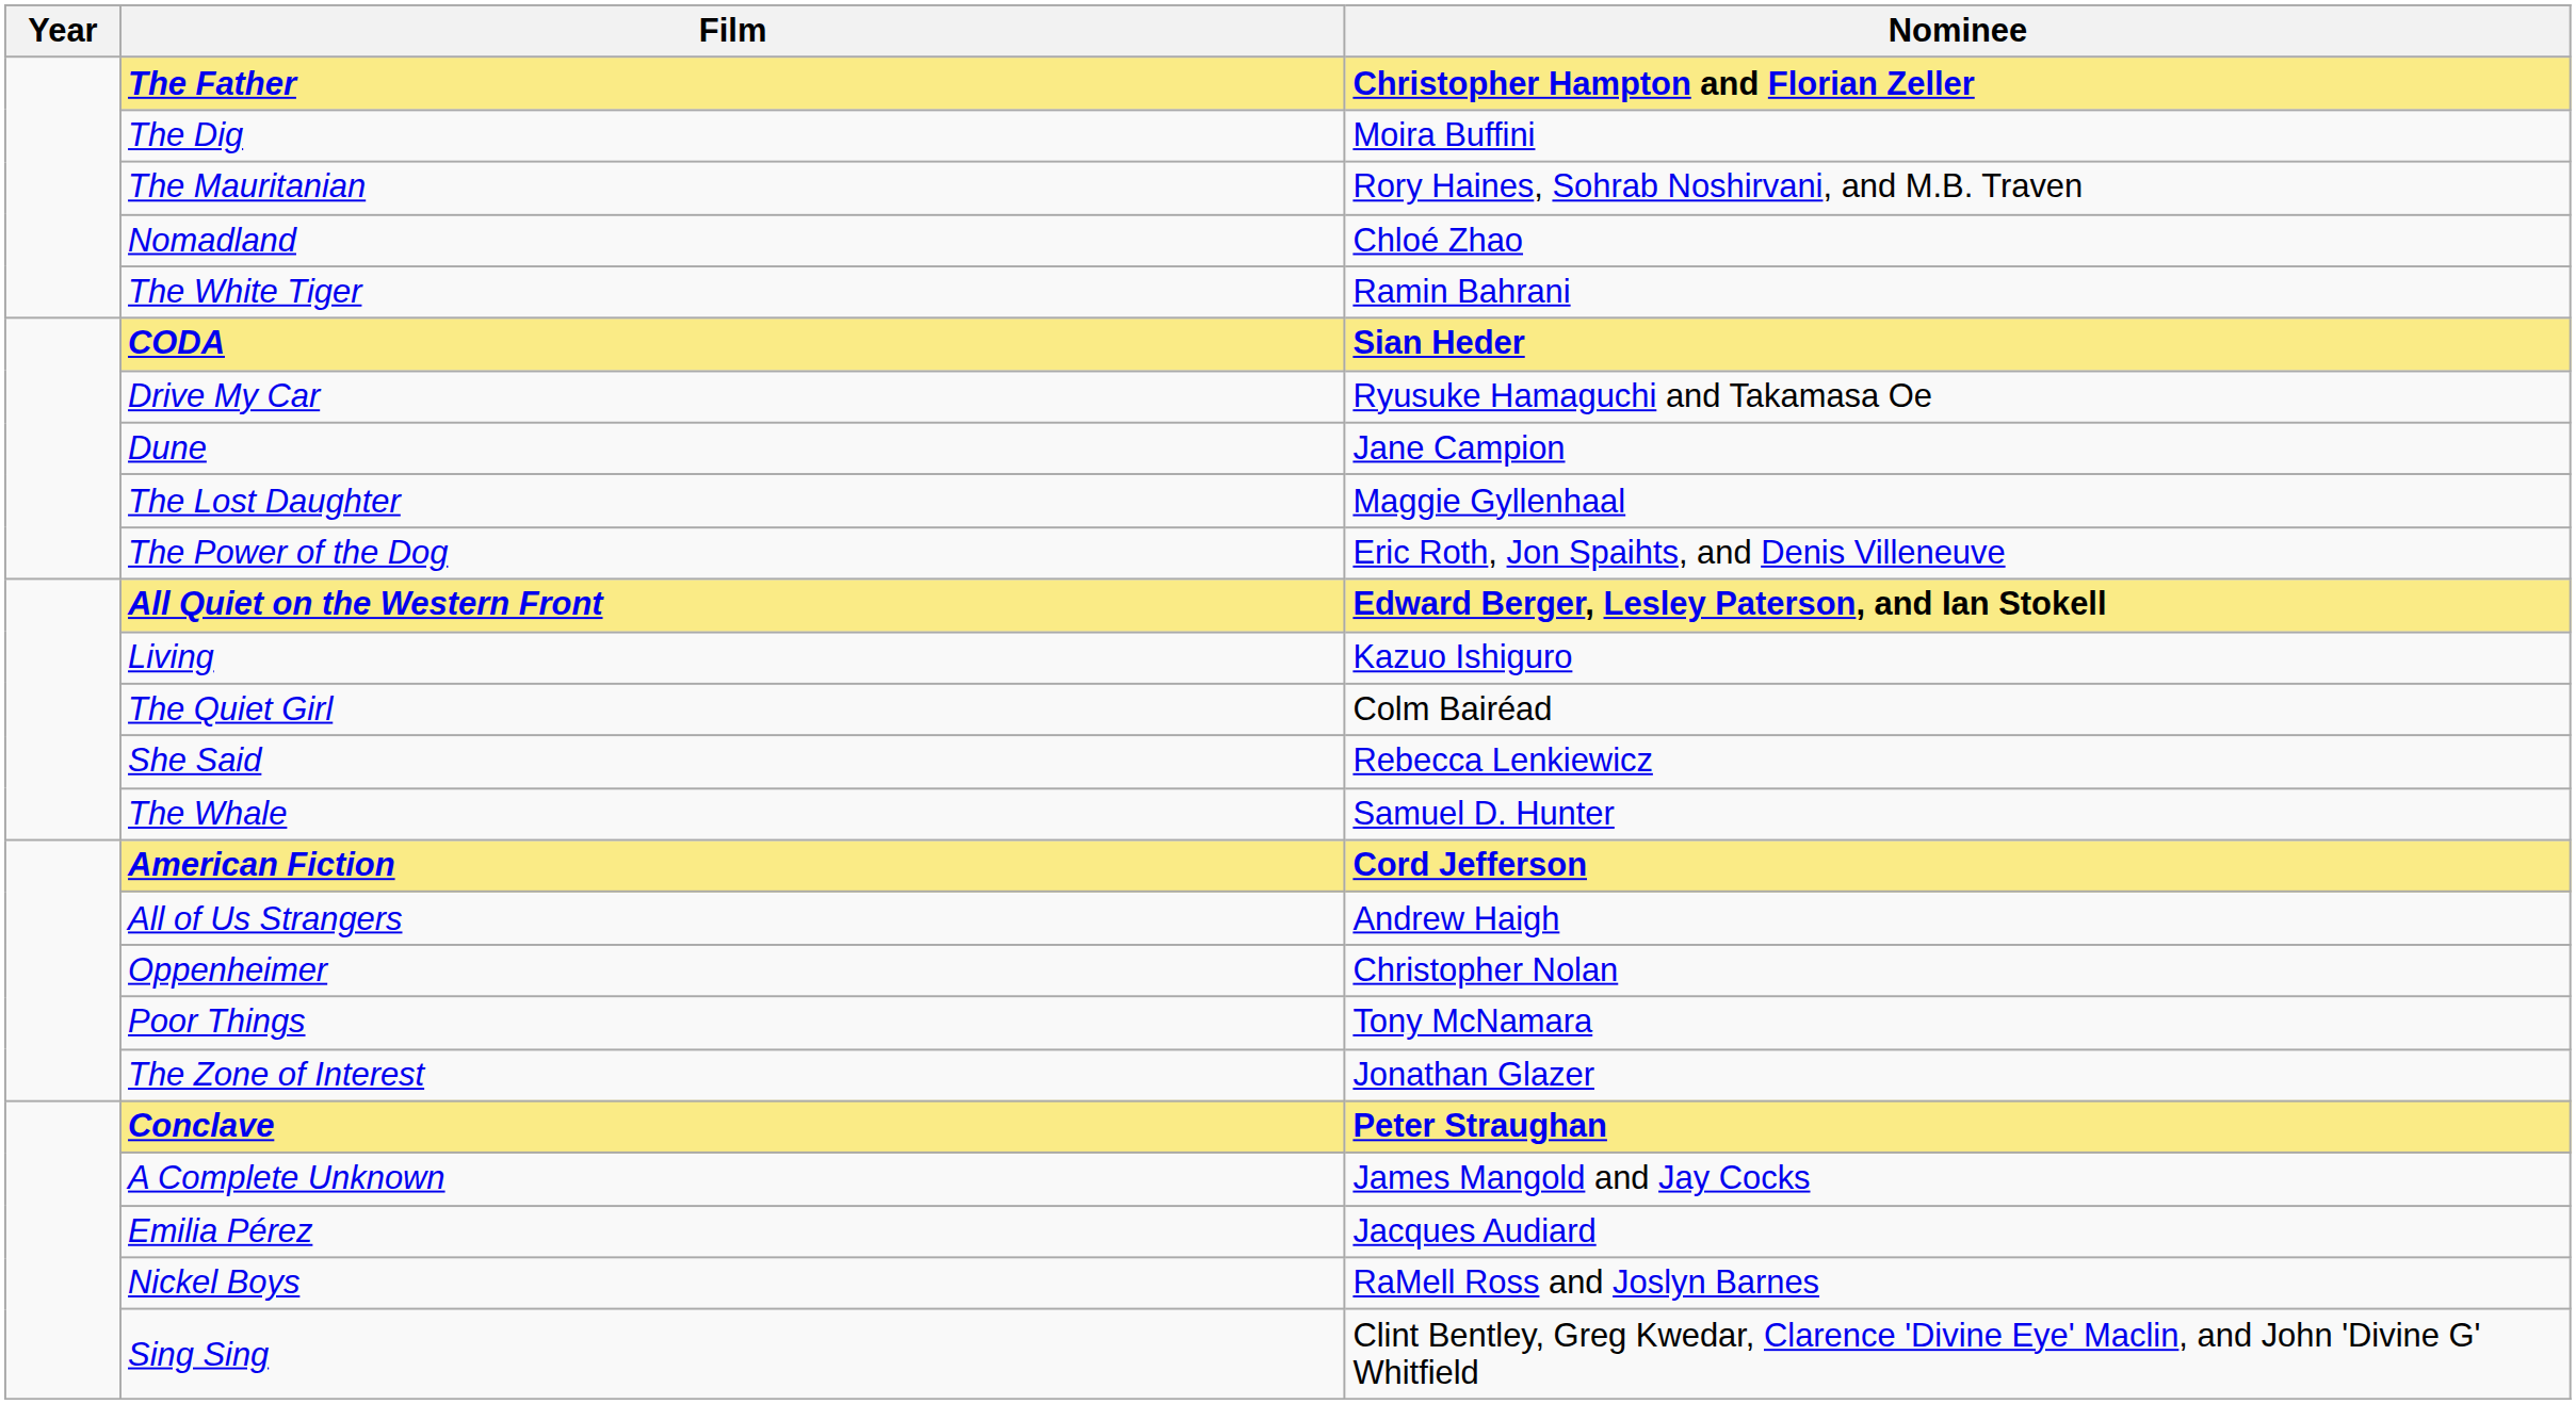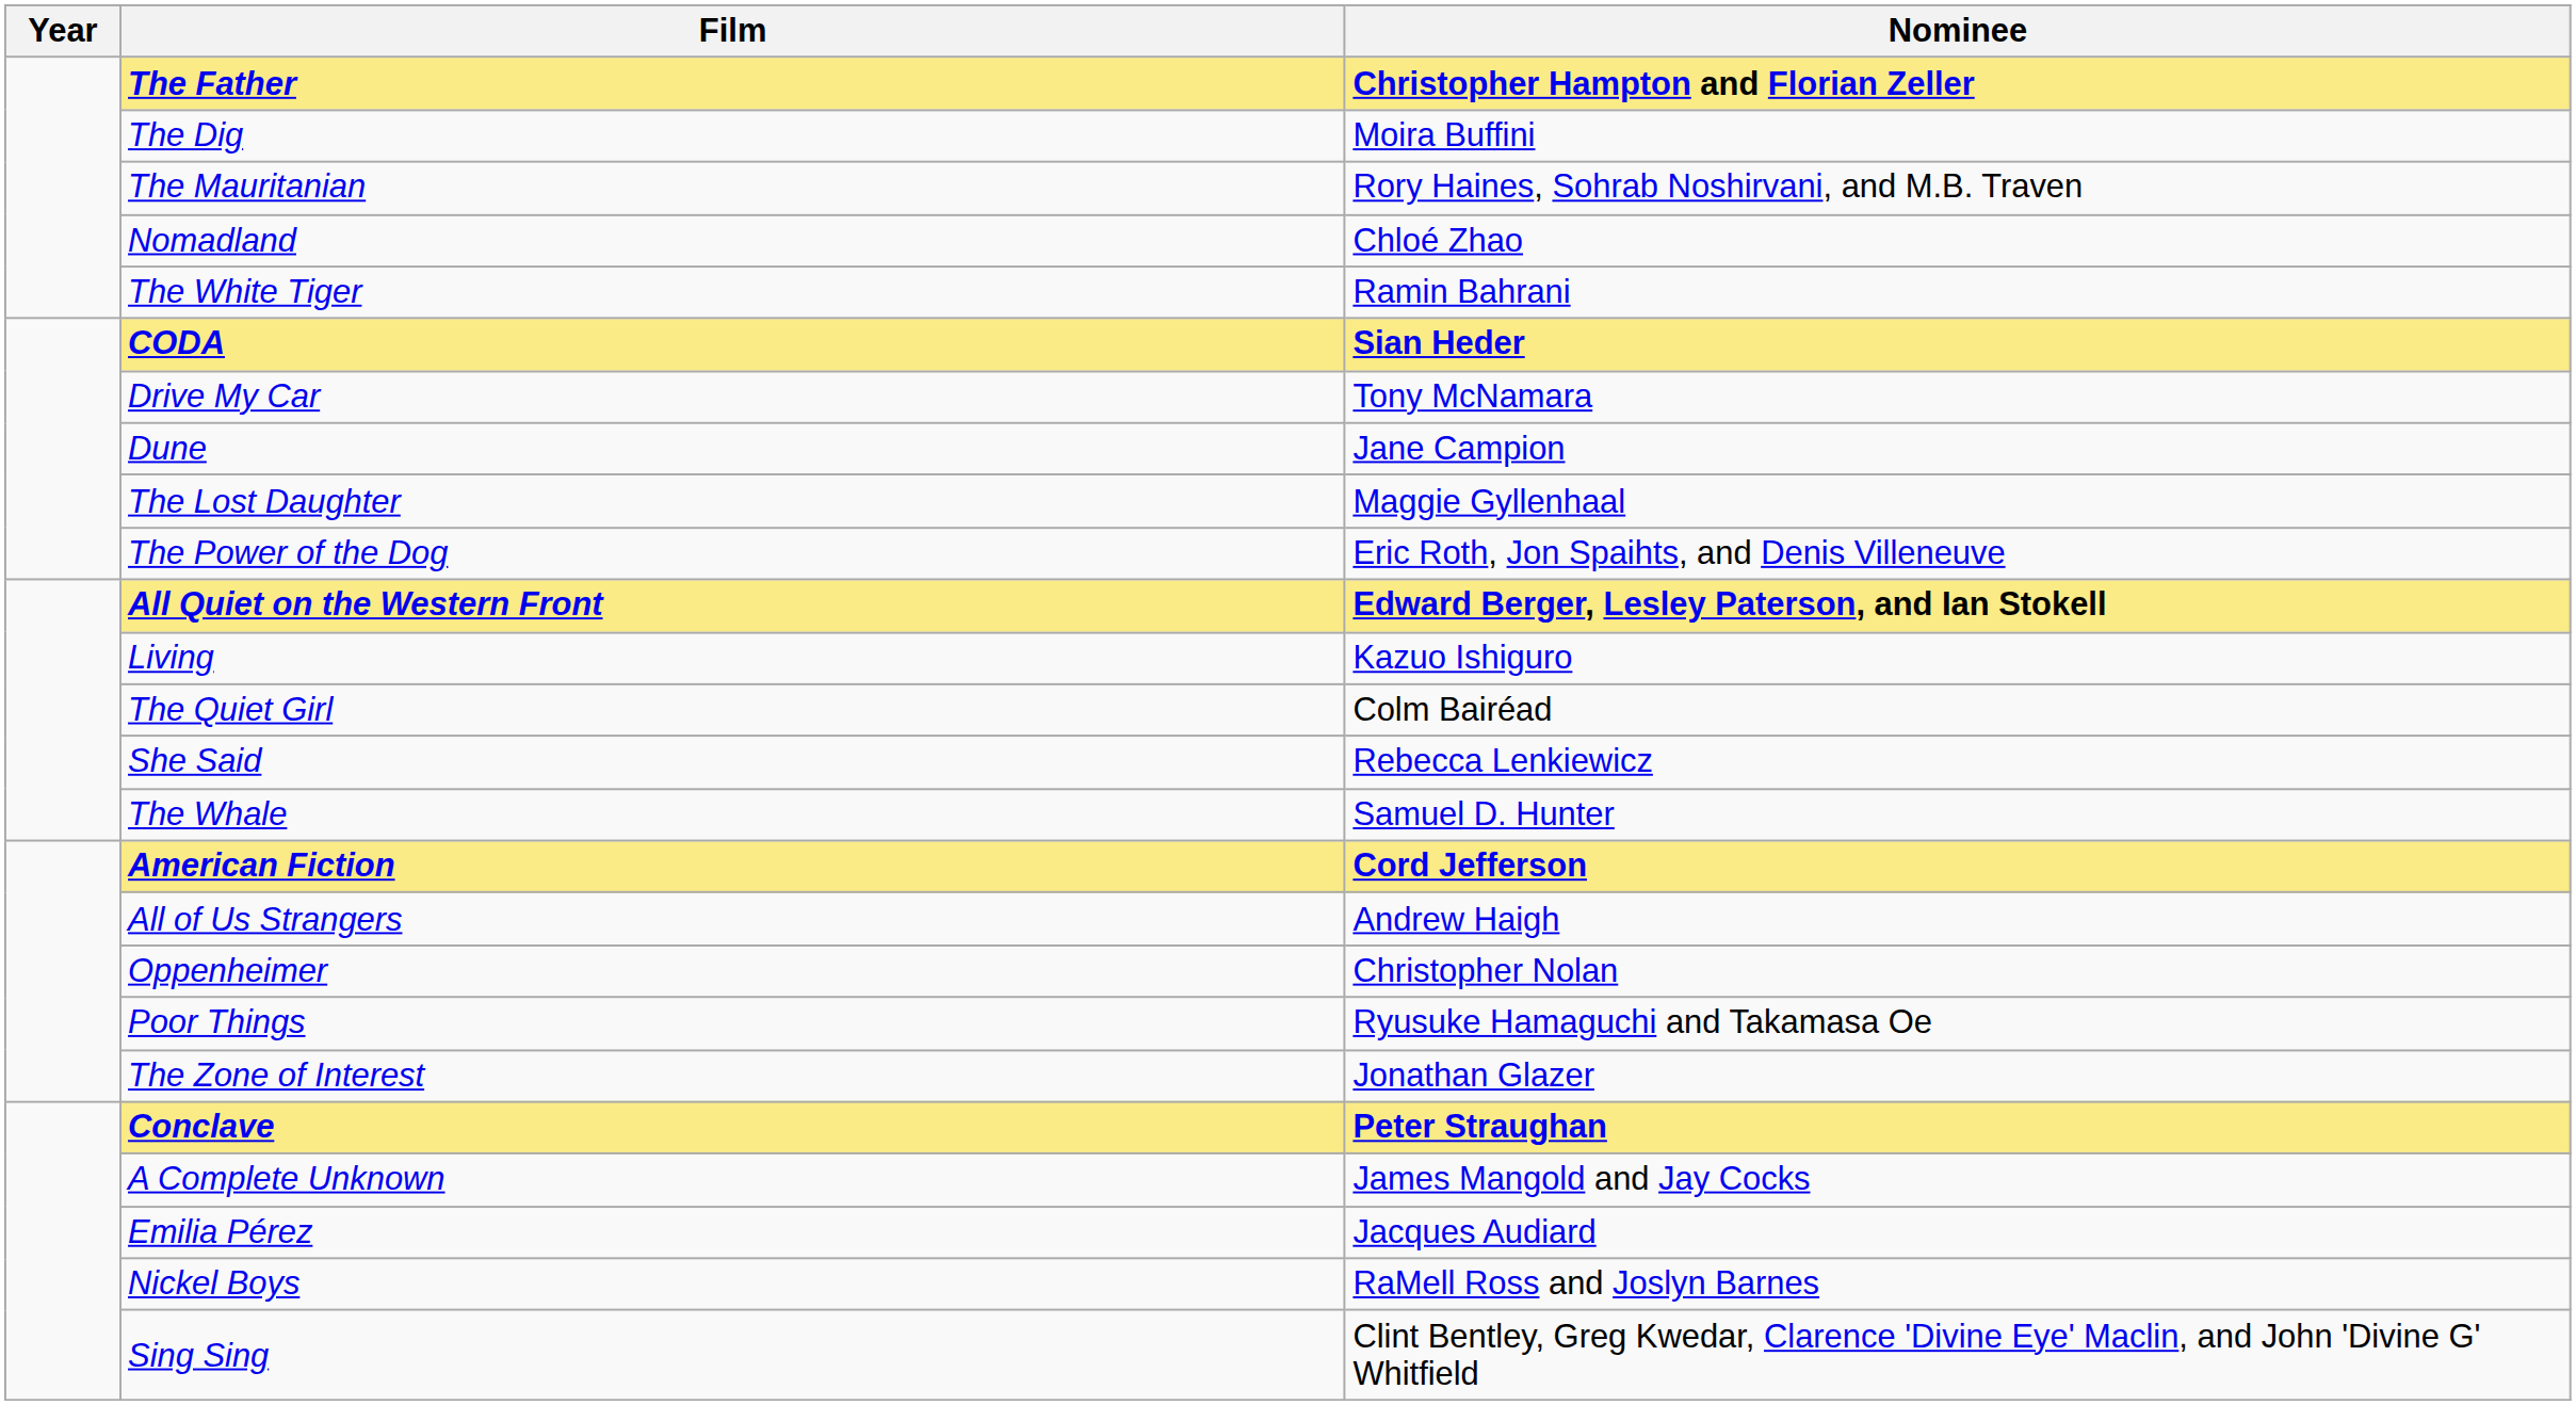Drive My Car | Nominee: Ryusuke Hamaguchi and Takamasa Oe -> Tony McNamara
Poor Things | Nominee: Tony McNamara -> Ryusuke Hamaguchi and Takamasa Oe
